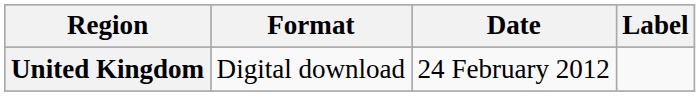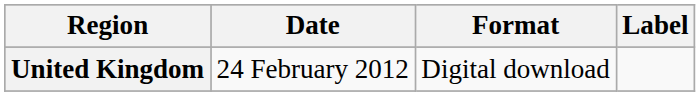columns swapped: Date <-> Format
